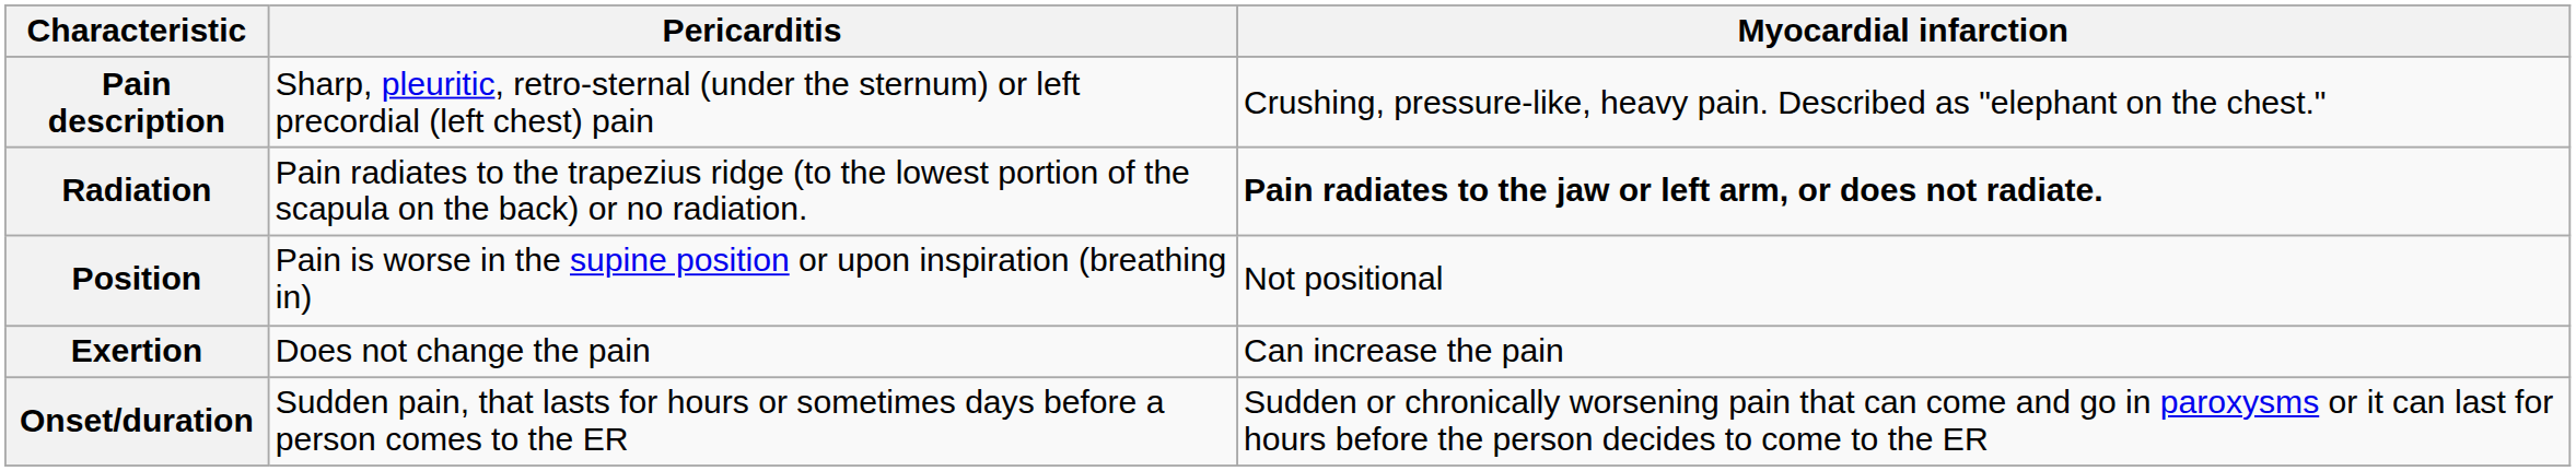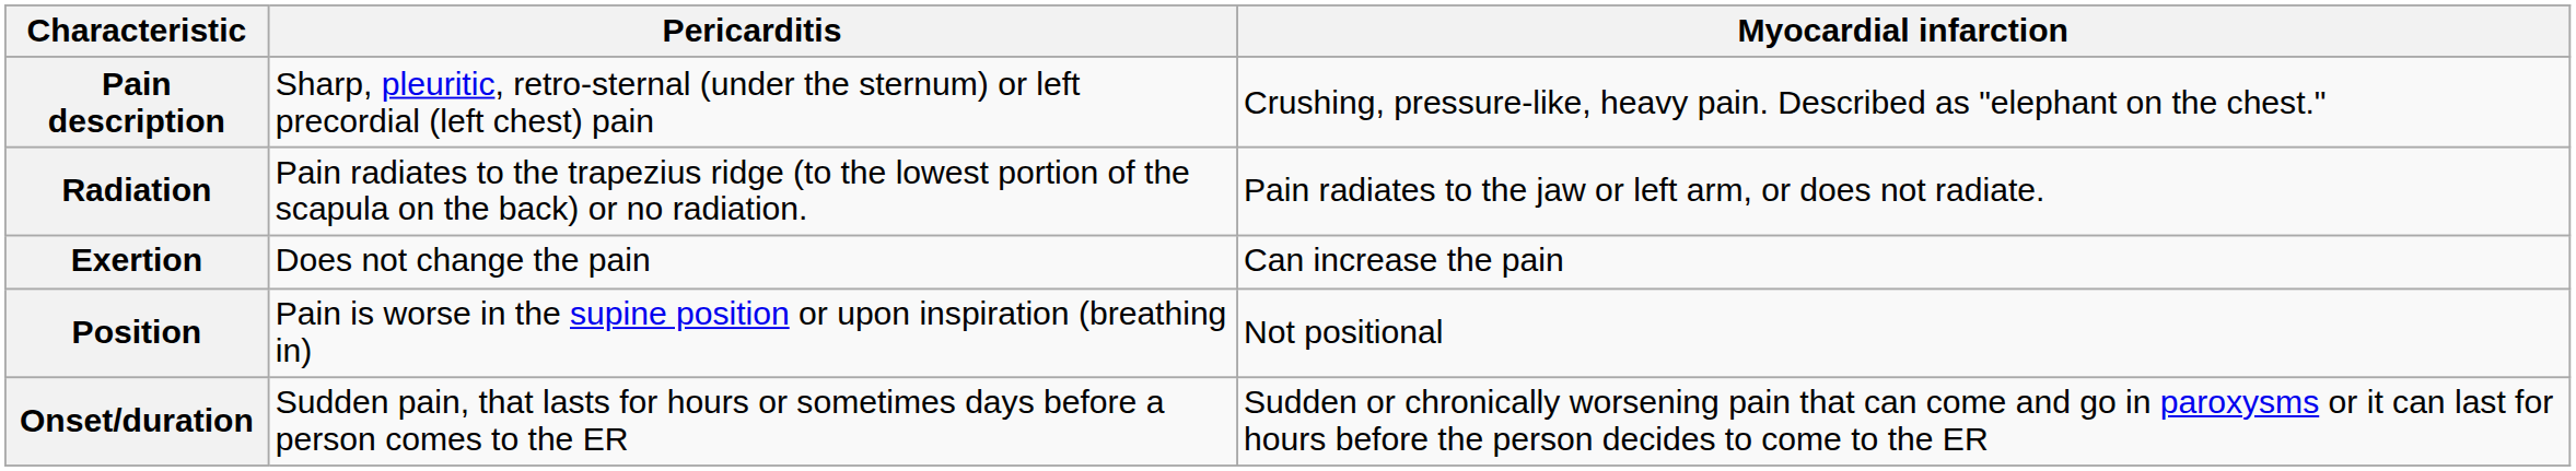Radiation | Myocardial infarction: bold -> normal
rows swapped: Exertion <-> Position
